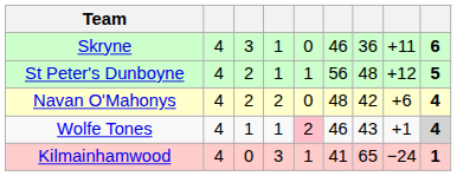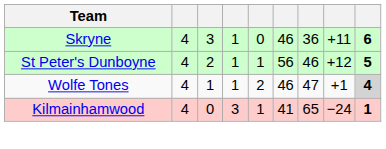St Peter's Dunboyne | column 7: 48 -> 46
- row: Navan O'Mahonys | 4 | 2 | 2 | 0 | 48 | 42 | +6 | 4
Wolfe Tones | column 5: pink background -> no background
Wolfe Tones | column 7: 43 -> 47
